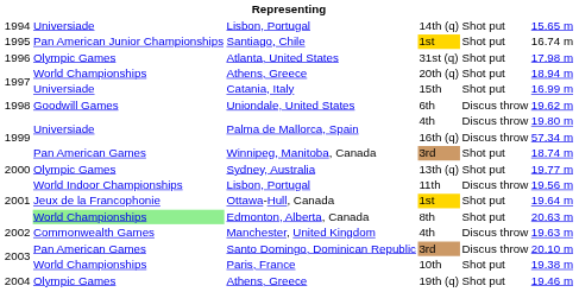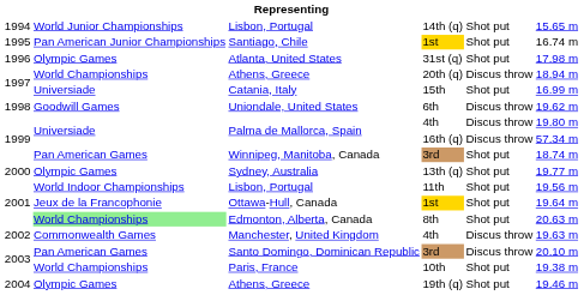Lisbon, Portugal / 14th (q) | column 2: Universiade -> World Junior Championships
Athens, Greece / 20th (q) | column 5: Shot put -> Discus throw
Lisbon, Portugal / 11th | column 5: Discus throw -> Shot put
